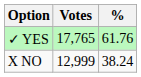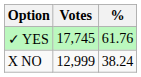✓ YES | Votes: 17,765 -> 17,745
